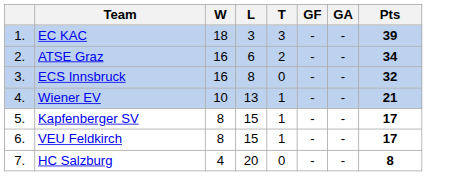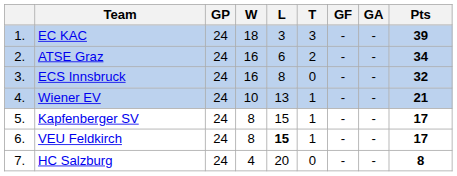+ column: GP | 24 | 24 | 24 | 24 | 24 | 24 | 24
VEU Feldkirch | L: normal -> bold
